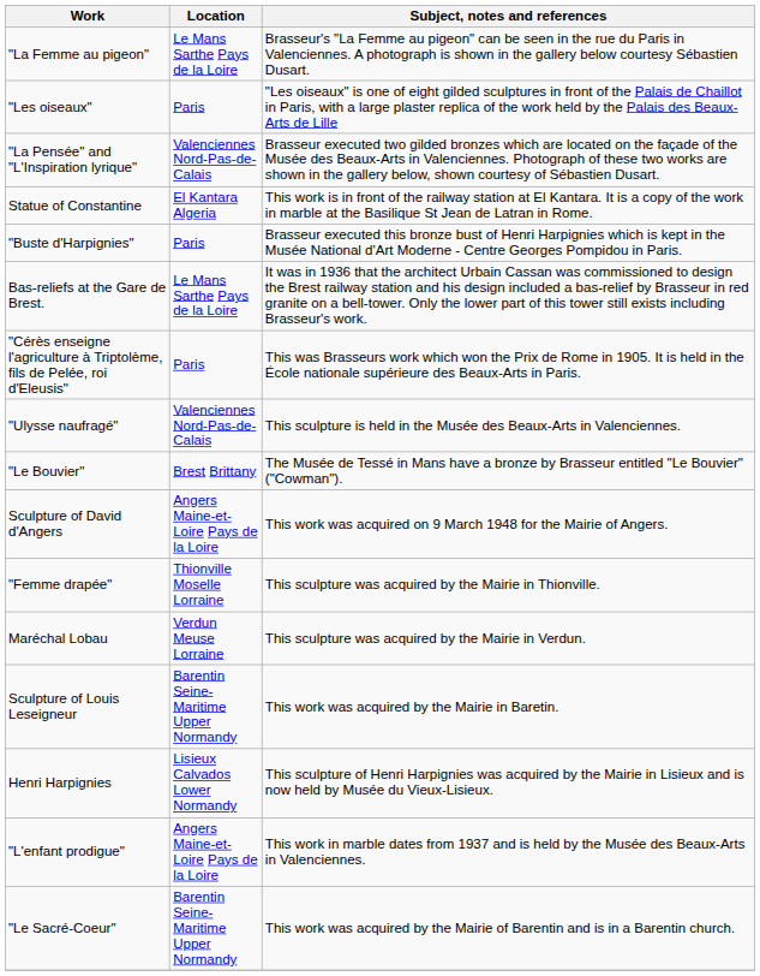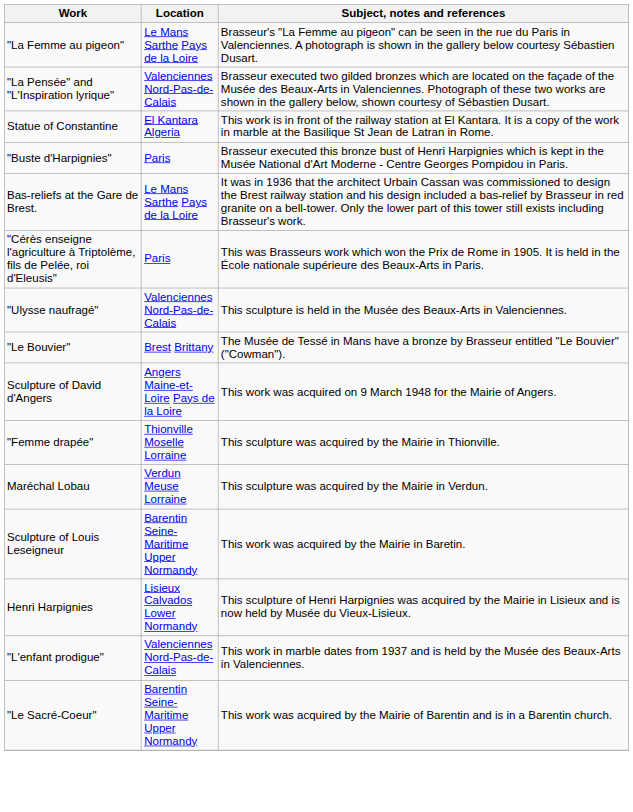- row: "Les oiseaux" | Paris | "Les oiseaux" is one of eight gilded sculptures in front of the Palais de Chaillot in Paris, with a large plaster replica of the work held by the Palais des Beaux-Arts de Lille
"L'enfant prodigue" | Location: Angers Maine-et-Loire Pays de la Loire -> Valenciennes Nord-Pas-de-Calais
